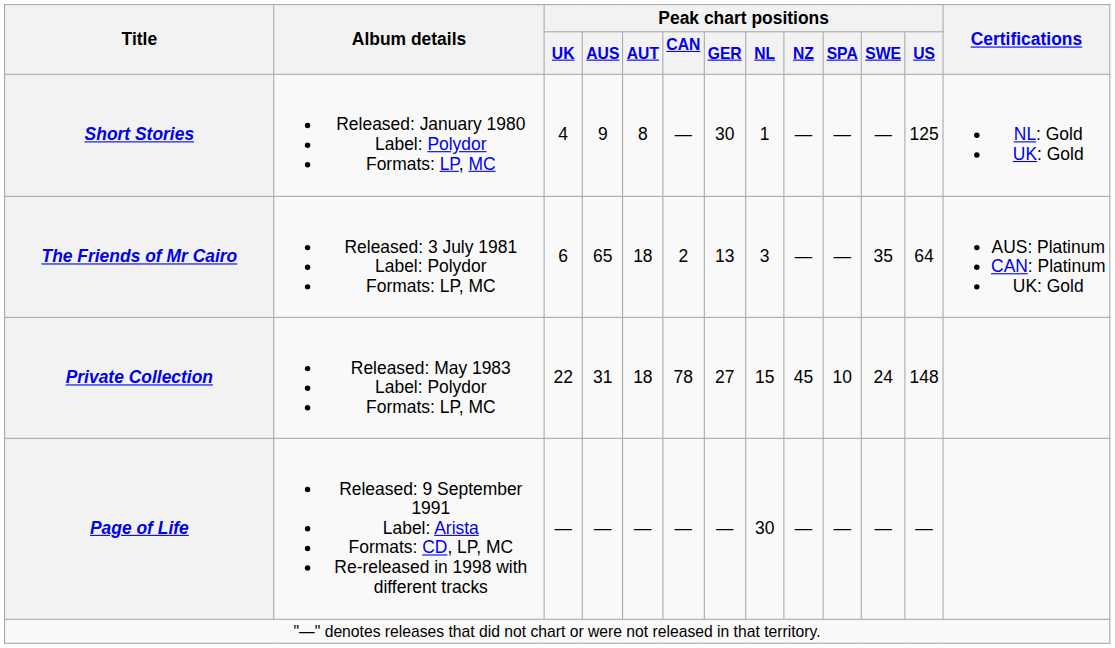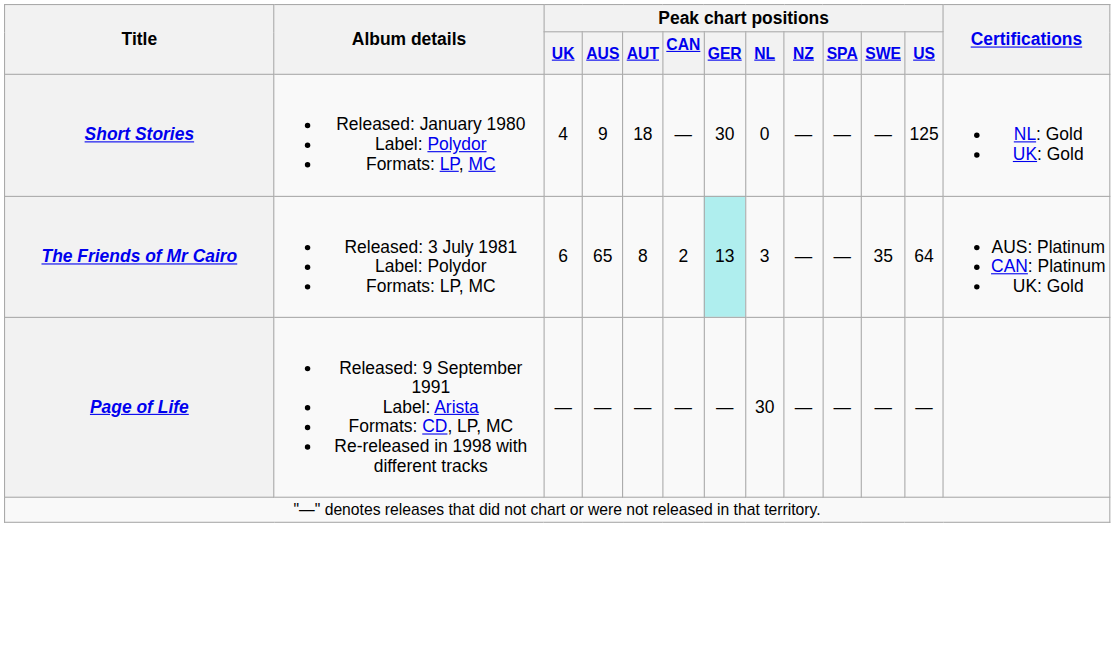Short Stories | Peak chart positions / AUT: 8 -> 18
Short Stories | Peak chart positions / NL: 1 -> 0
The Friends of Mr Cairo | Peak chart positions / AUT: 18 -> 8
The Friends of Mr Cairo | Peak chart positions / GER: no background -> paleturquoise background
- row: Private Collection | Released: May 1983 Label: Polydor Formats: LP, MC | 22 | 31 | 18 | 78 | 27 | 15 | 45 | 10 | 24 | 148
